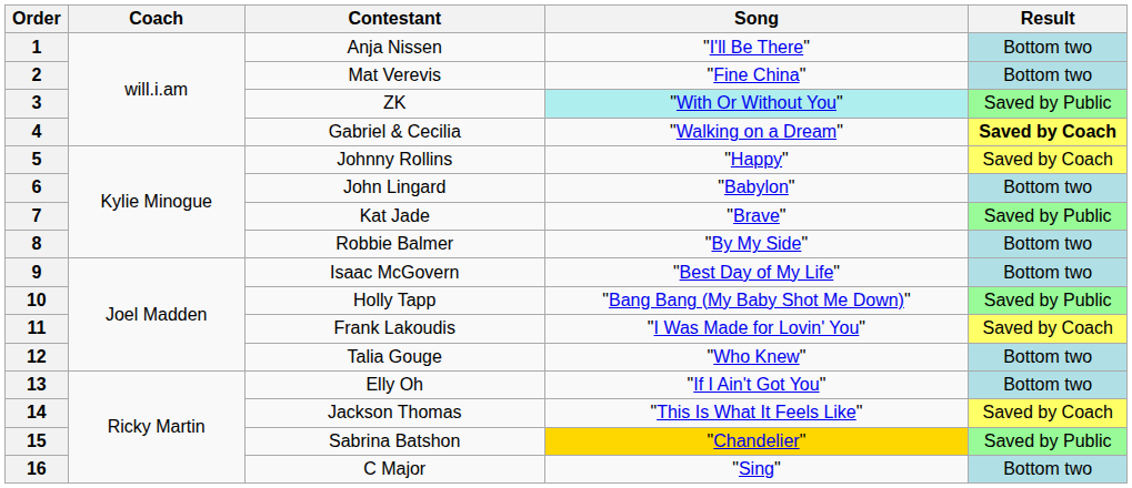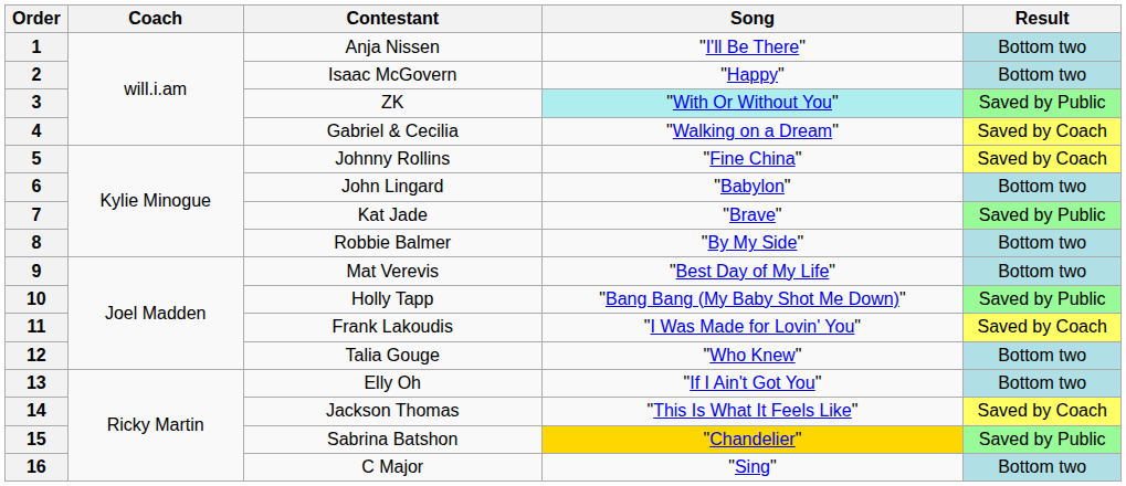2 | Contestant: Mat Verevis -> Isaac McGovern
2 | Song: "Fine China" -> "Happy"
4 | Result: bold -> normal
5 | Song: "Happy" -> "Fine China"
9 | Contestant: Isaac McGovern -> Mat Verevis
